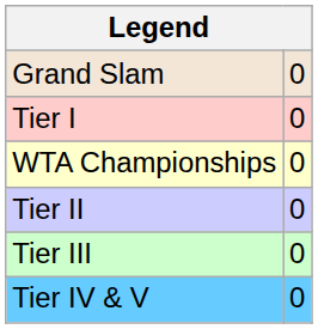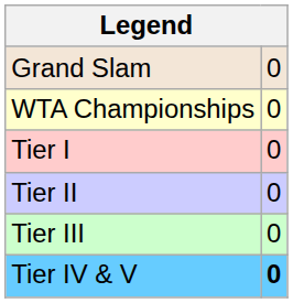rows swapped: WTA Championships <-> Tier I
Tier IV & V | column 2: normal -> bold
